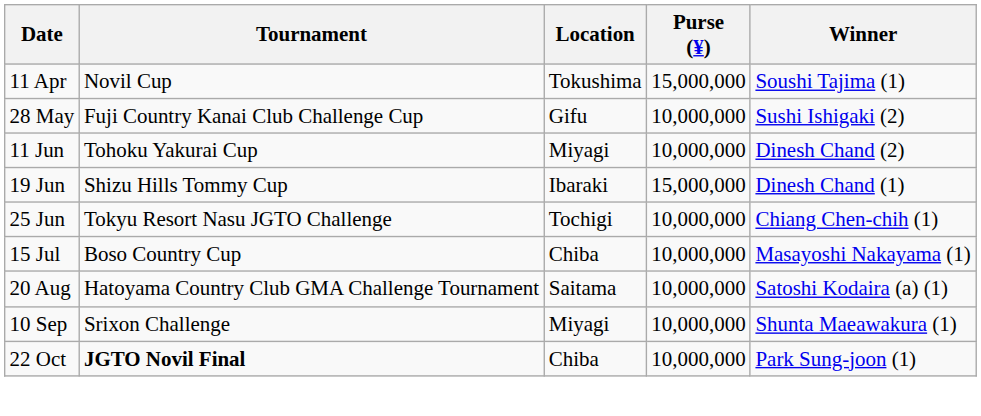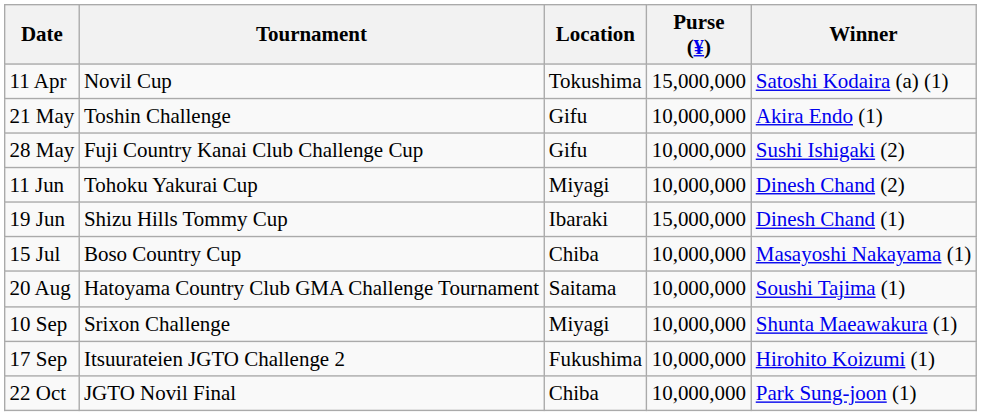11 Apr | Winner: Soushi Tajima (1) -> Satoshi Kodaira (a) (1)
+ row: 21 May | Toshin Challenge | Gifu | 10,000,000 | Akira Endo (1)
- row: 25 Jun | Tokyu Resort Nasu JGTO Challenge | Tochigi | 10,000,000 | Chiang Chen-chih (1)
20 Aug | Winner: Satoshi Kodaira (a) (1) -> Soushi Tajima (1)
+ row: 17 Sep | Itsuurateien JGTO Challenge 2 | Fukushima | 10,000,000 | Hirohito Koizumi (1)
22 Oct | Tournament: bold -> normal
